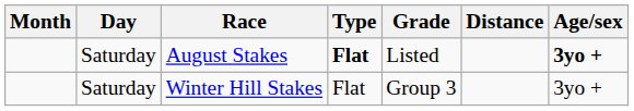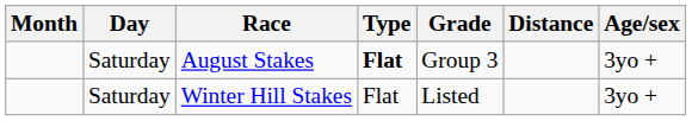August Stakes | Grade: Listed -> Group 3
August Stakes | Age/sex: bold -> normal
Winter Hill Stakes | Grade: Group 3 -> Listed
